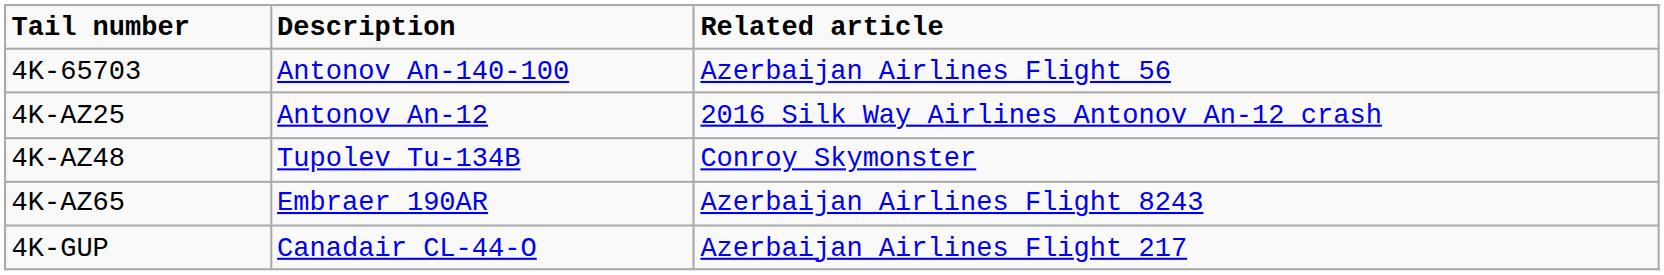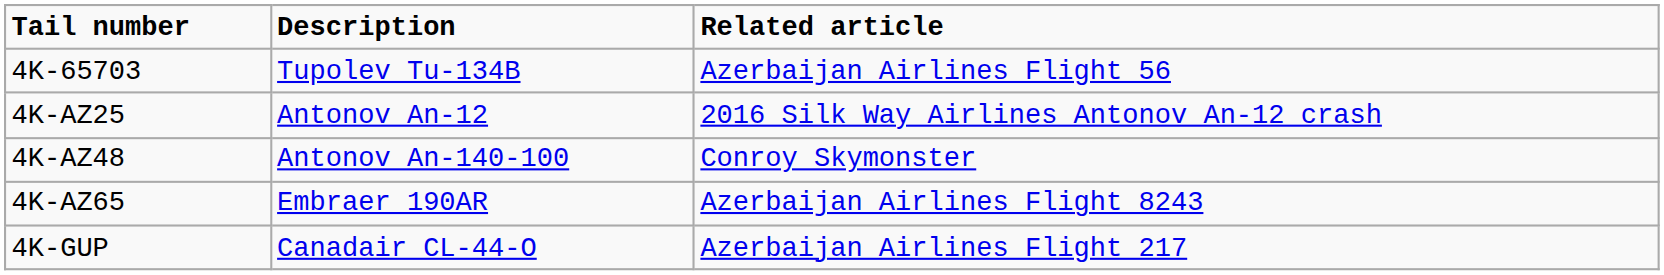4K-65703 | Description: Antonov An-140-100 -> Tupolev Tu-134B
4K-AZ48 | Description: Tupolev Tu-134B -> Antonov An-140-100
